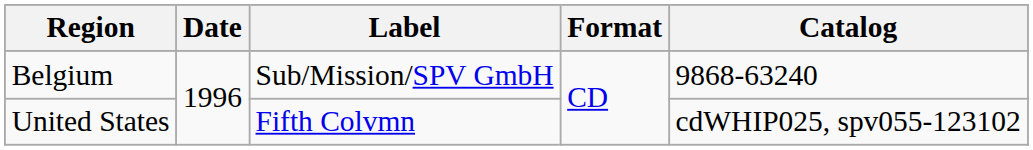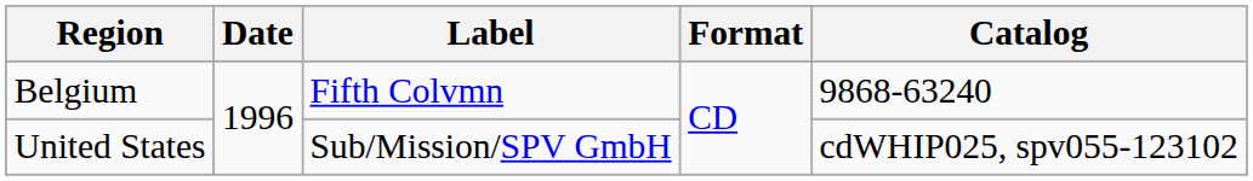Belgium | Label: Sub/Mission/SPV GmbH -> Fifth Colvmn
United States | Label: Fifth Colvmn -> Sub/Mission/SPV GmbH
